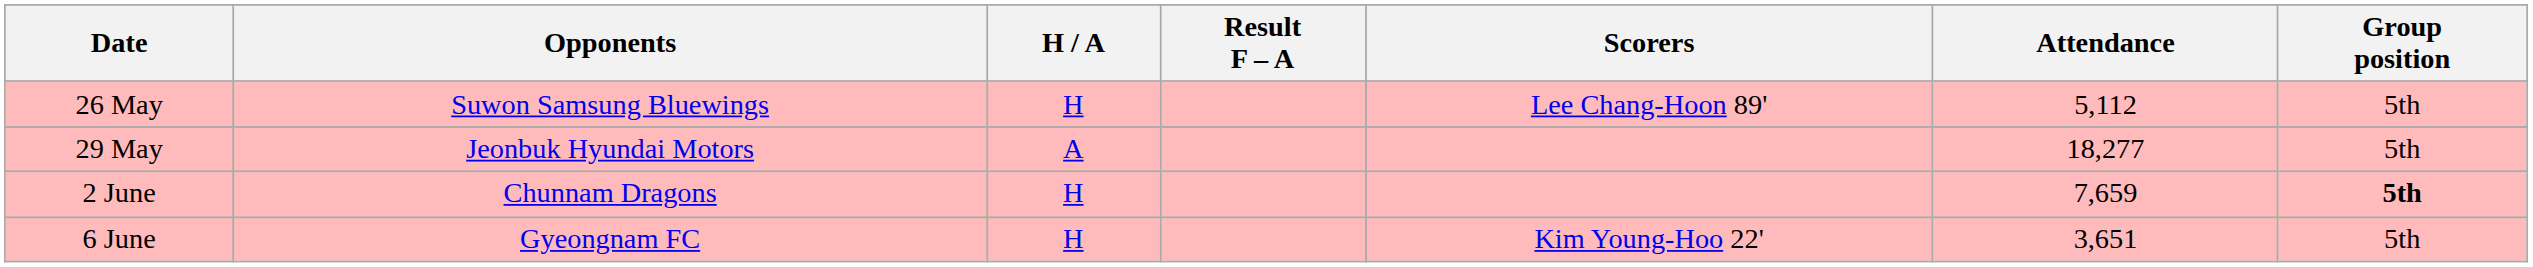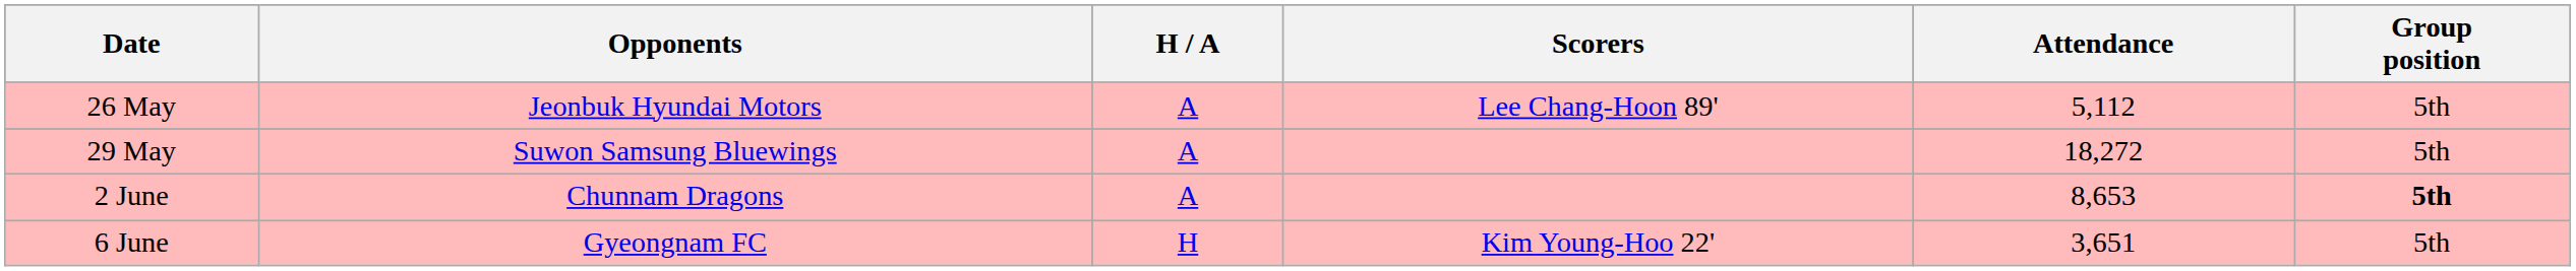- column: Result F – A
26 May | Opponents: Suwon Samsung Bluewings -> Jeonbuk Hyundai Motors
26 May | H / A: H -> A
29 May | Opponents: Jeonbuk Hyundai Motors -> Suwon Samsung Bluewings
29 May | Attendance: 18,277 -> 18,272
2 June | H / A: H -> A
2 June | Attendance: 7,659 -> 8,653
